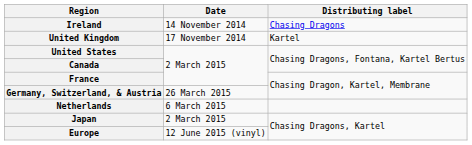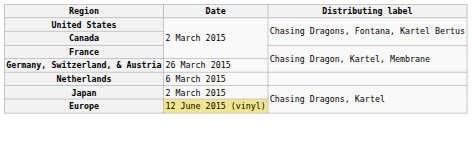- row: Ireland | 14 November 2014 | Chasing Dragons
- row: United Kingdom | 17 November 2014 | Kartel
Europe | Date: no background -> khaki background
